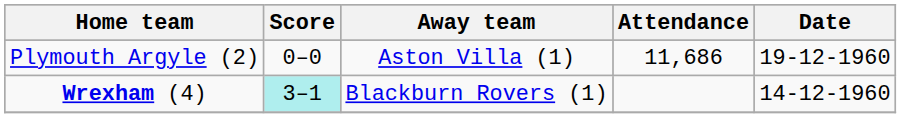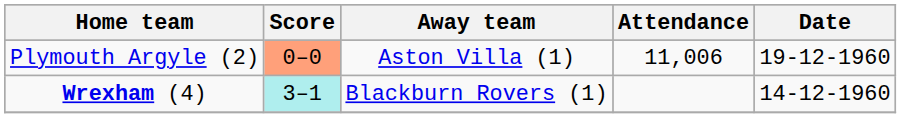Plymouth Argyle (2) | Score: no background -> lightsalmon background
Plymouth Argyle (2) | Attendance: 11,686 -> 11,006
